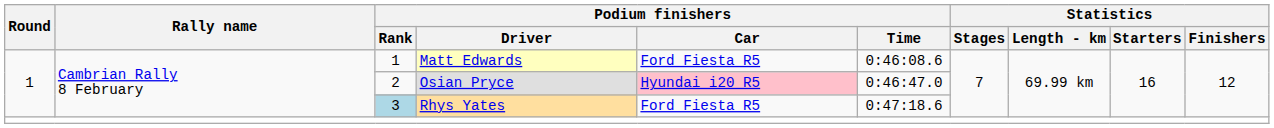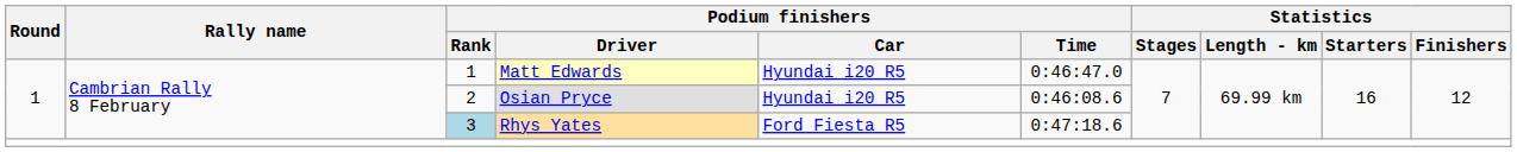Matt Edwards | Podium finishers / Car: Ford Fiesta R5 -> Hyundai i20 R5
Matt Edwards | Podium finishers / Time: 0:46:08.6 -> 0:46:47.0
Osian Pryce | Podium finishers / Car: pink background -> no background
Osian Pryce | Podium finishers / Time: 0:46:47.0 -> 0:46:08.6
